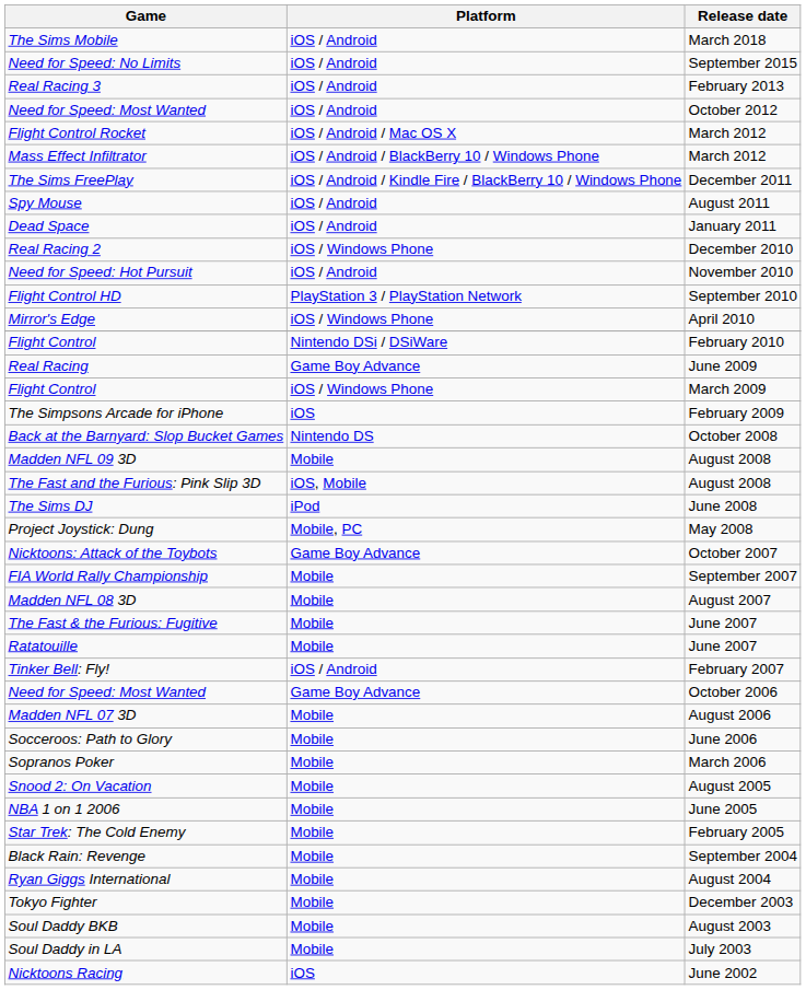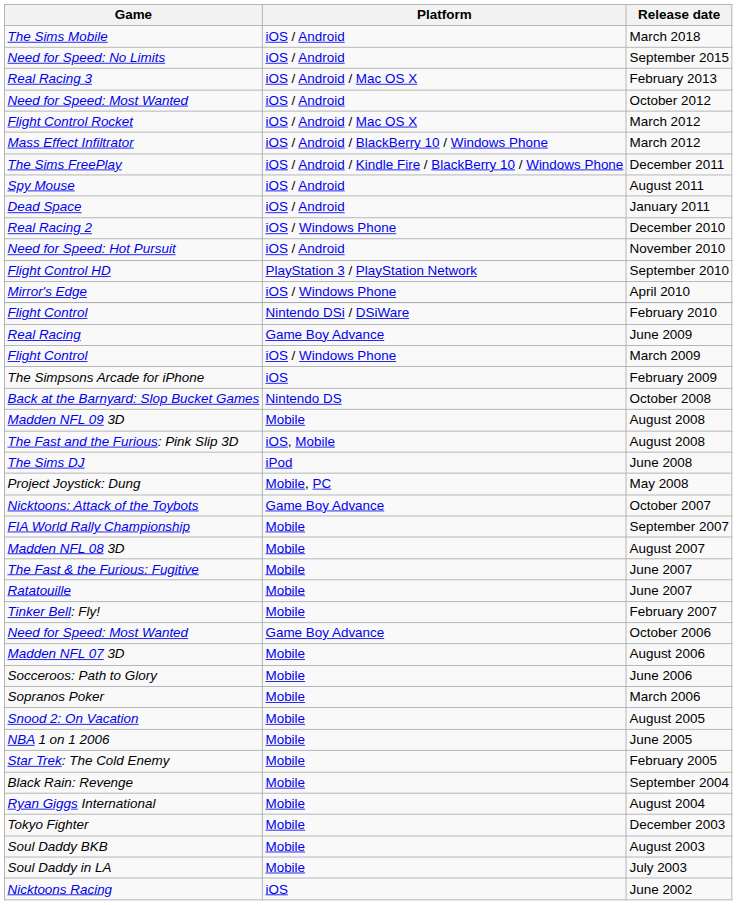Real Racing 3 | Platform: iOS / Android -> iOS / Android / Mac OS X
Tinker Bell: Fly! | Platform: iOS / Android -> Mobile
